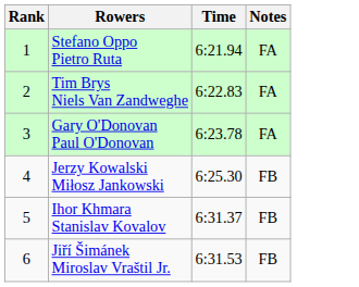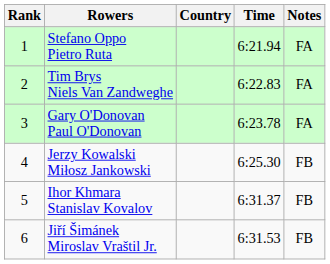+ column: Country
